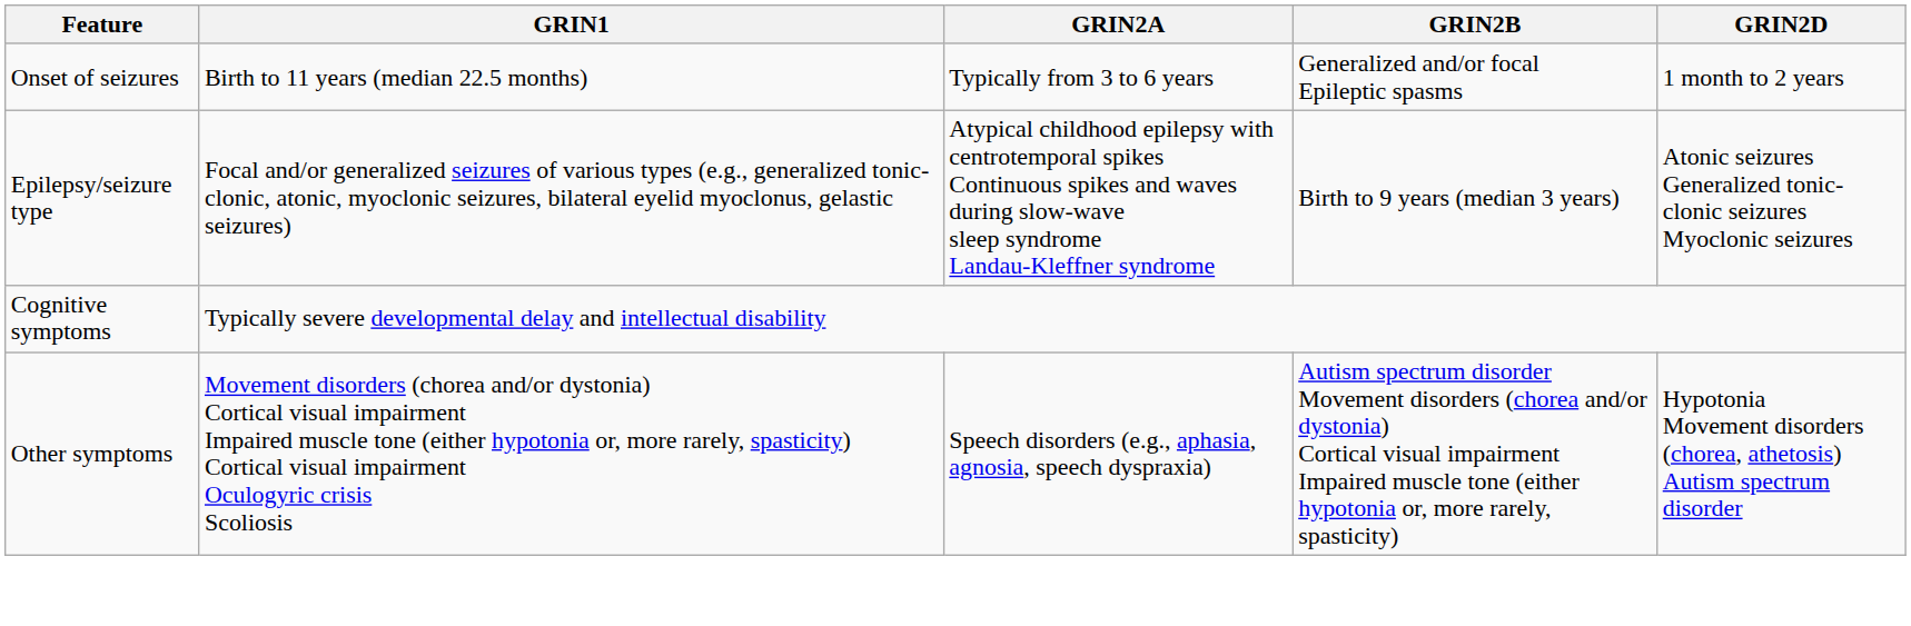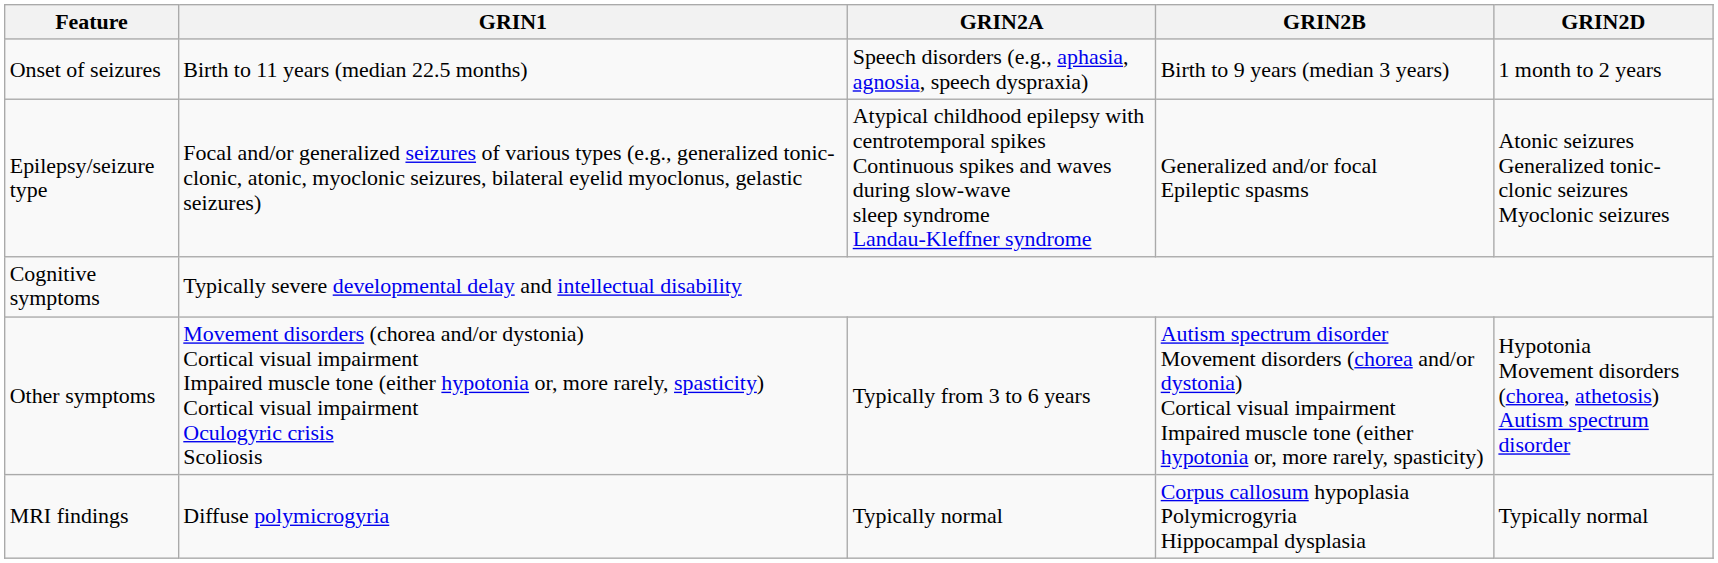Onset of seizures | GRIN2A: Typically from 3 to 6 years -> Speech disorders (e.g., aphasia, agnosia, speech dyspraxia)
Onset of seizures | GRIN2B: Generalized and/or focal Epileptic spasms -> Birth to 9 years (median 3 years)
Epilepsy/seizure type | GRIN2B: Birth to 9 years (median 3 years) -> Generalized and/or focal Epileptic spasms
Other symptoms | GRIN2A: Speech disorders (e.g., aphasia, agnosia, speech dyspraxia) -> Typically from 3 to 6 years
+ row: MRI findings | Diffuse polymicrogyria | Typically normal | Corpus callosum hypoplasia Polymicrogyria Hippocampal dysplasia | Typically normal
